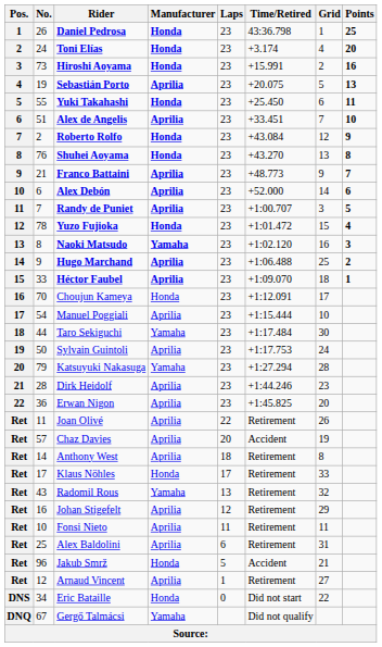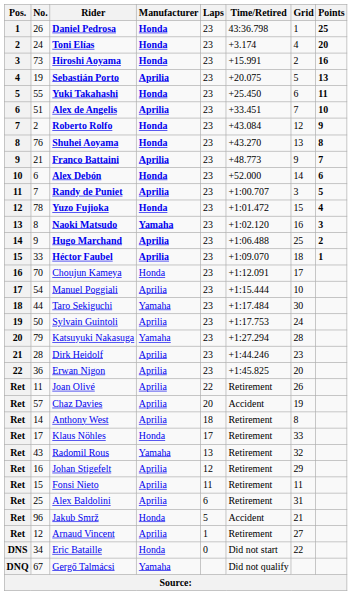Alex Debón | Manufacturer: Aprilia -> Honda
Fonsi Nieto | No.: 10 -> 15
